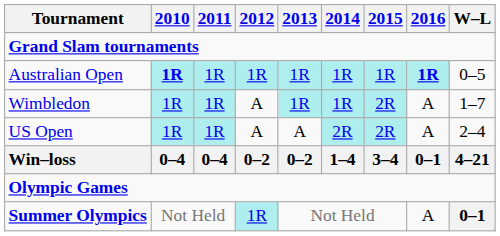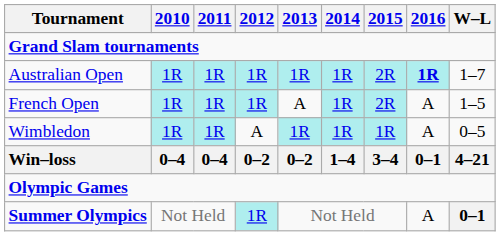Australian Open | 2010: bold -> normal
Australian Open | 2015: 1R -> 2R
Australian Open | W–L: 0–5 -> 1–7
+ row: French Open | 1R | 1R | 1R | A | 1R | 2R | A | 1–5
Wimbledon | 2015: 2R -> 1R
Wimbledon | W–L: 1–7 -> 0–5
- row: US Open | 1R | 1R | A | A | 2R | 2R | A | 2–4
